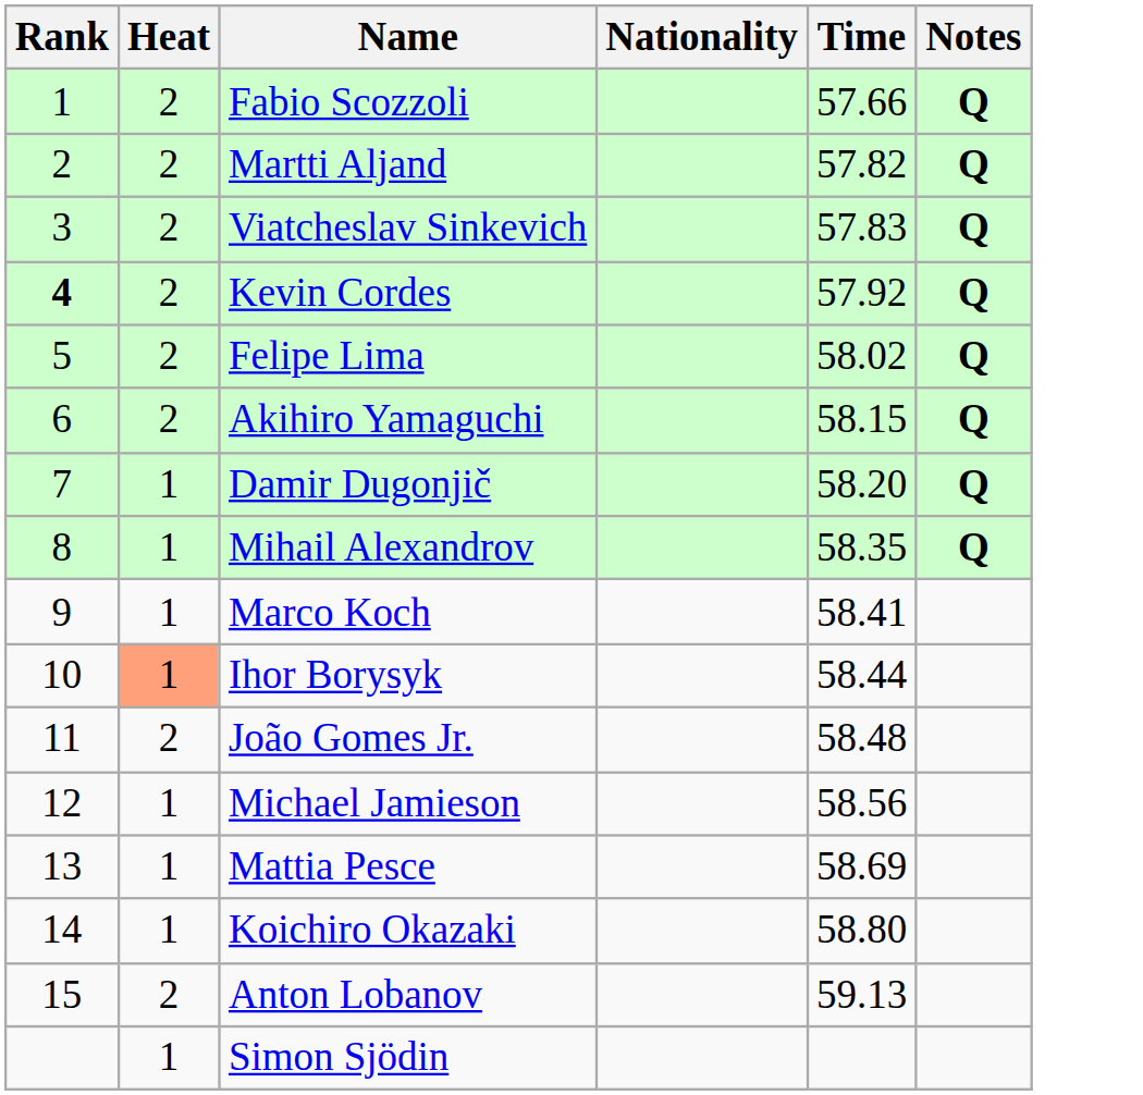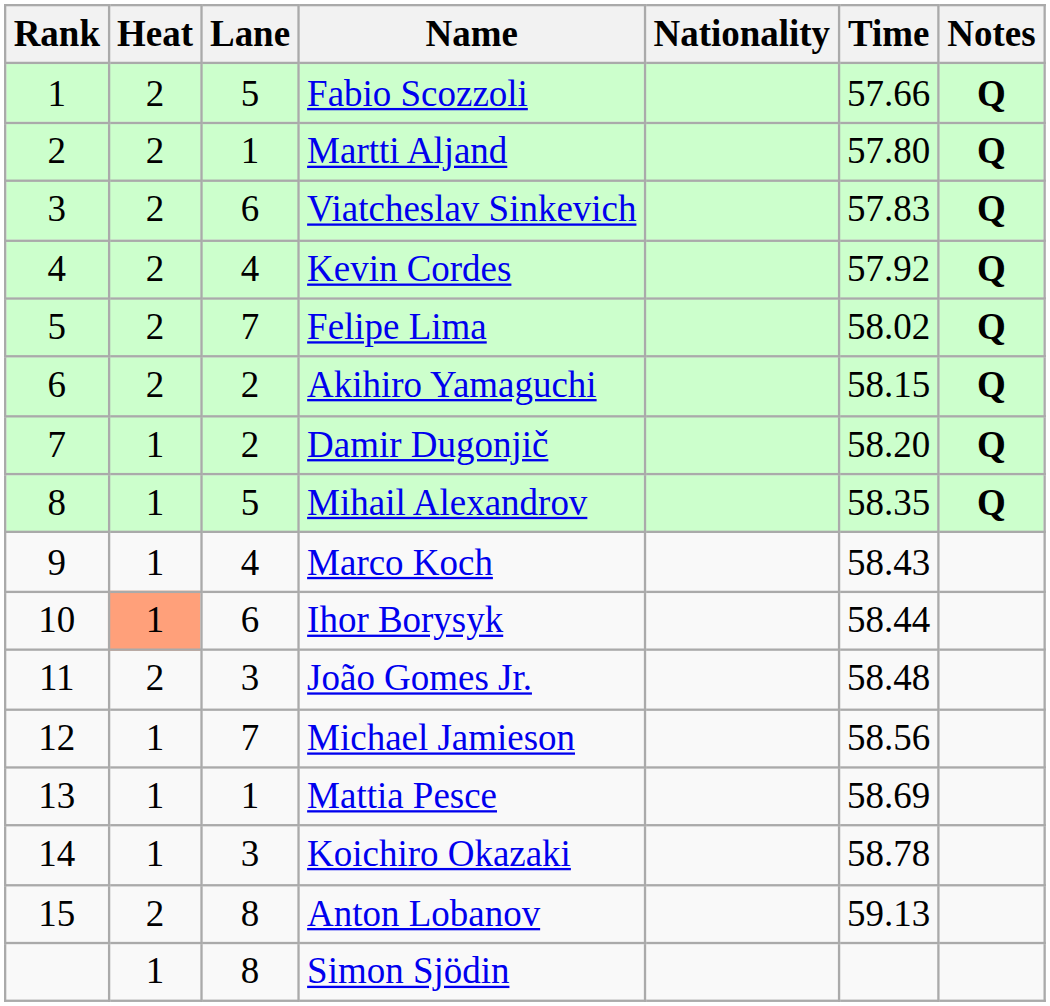+ column: Lane | 5 | 1 | 6 | 4 | 7 | 2 | 2 | 5 | 4 | 6 | 3 | 7 | 1 | 3 | 8 | 8
Martti Aljand | Time: 57.82 -> 57.80
Kevin Cordes | Rank: bold -> normal
Marco Koch | Time: 58.41 -> 58.43
Koichiro Okazaki | Time: 58.80 -> 58.78
